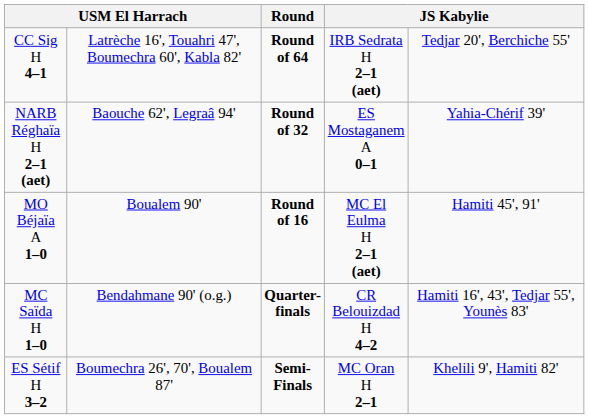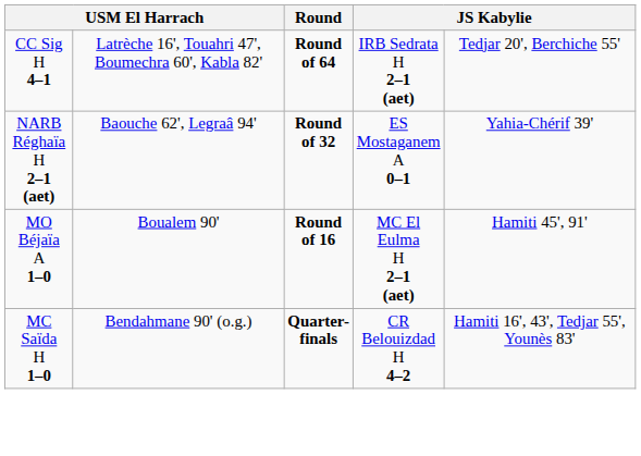- row: ES Sétif H 3–2 | Boumechra 26', 70', Boualem 87' | Semi-Finals | MC Oran H 2–1 | Khelili 9', Hamiti 82'
